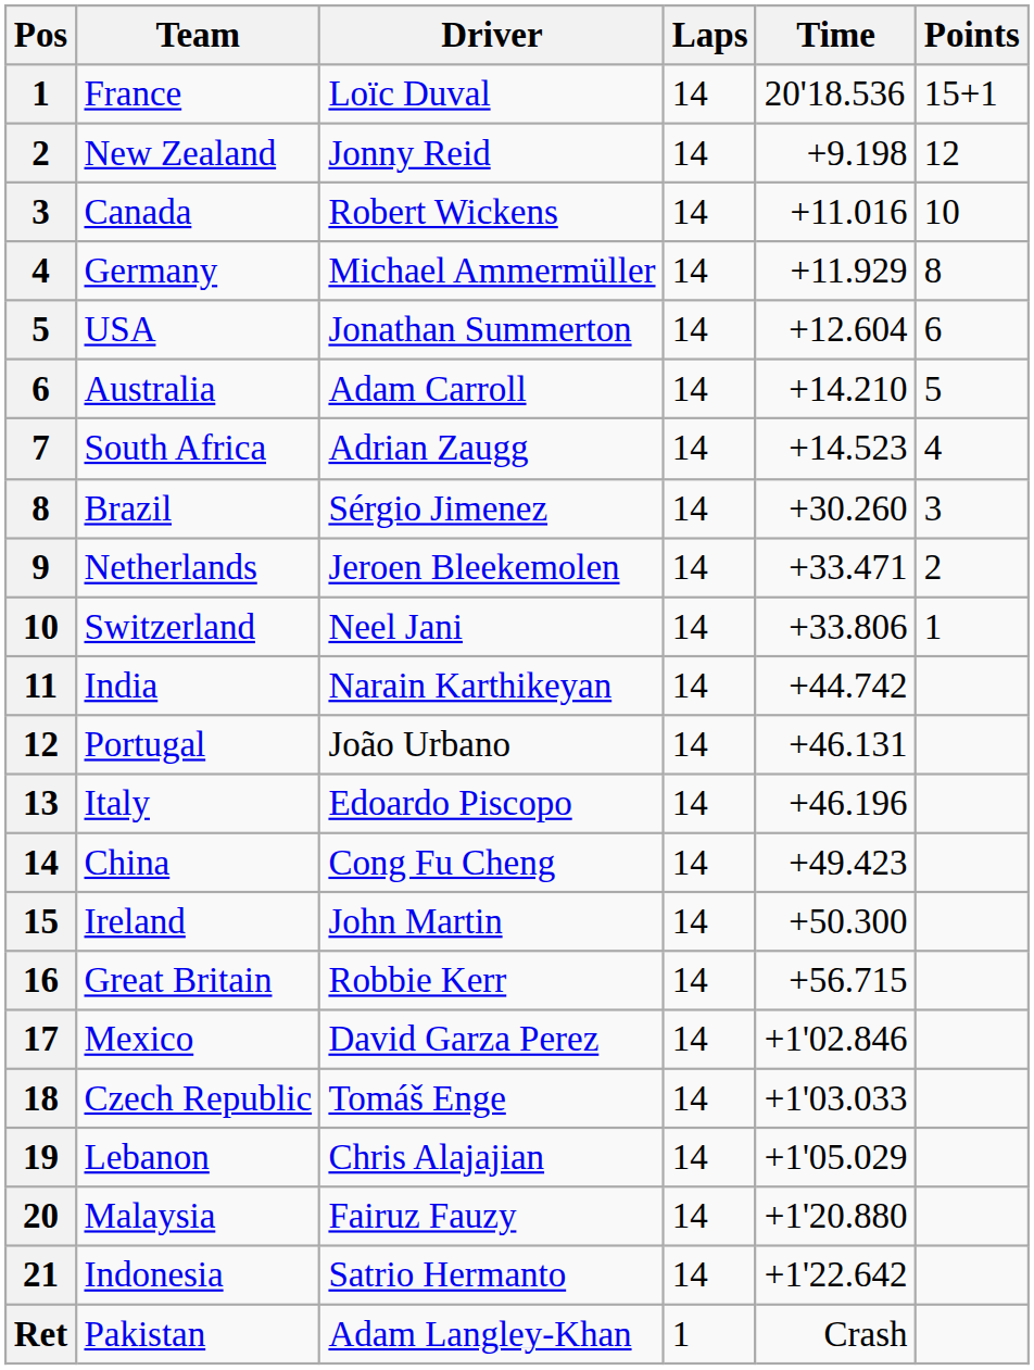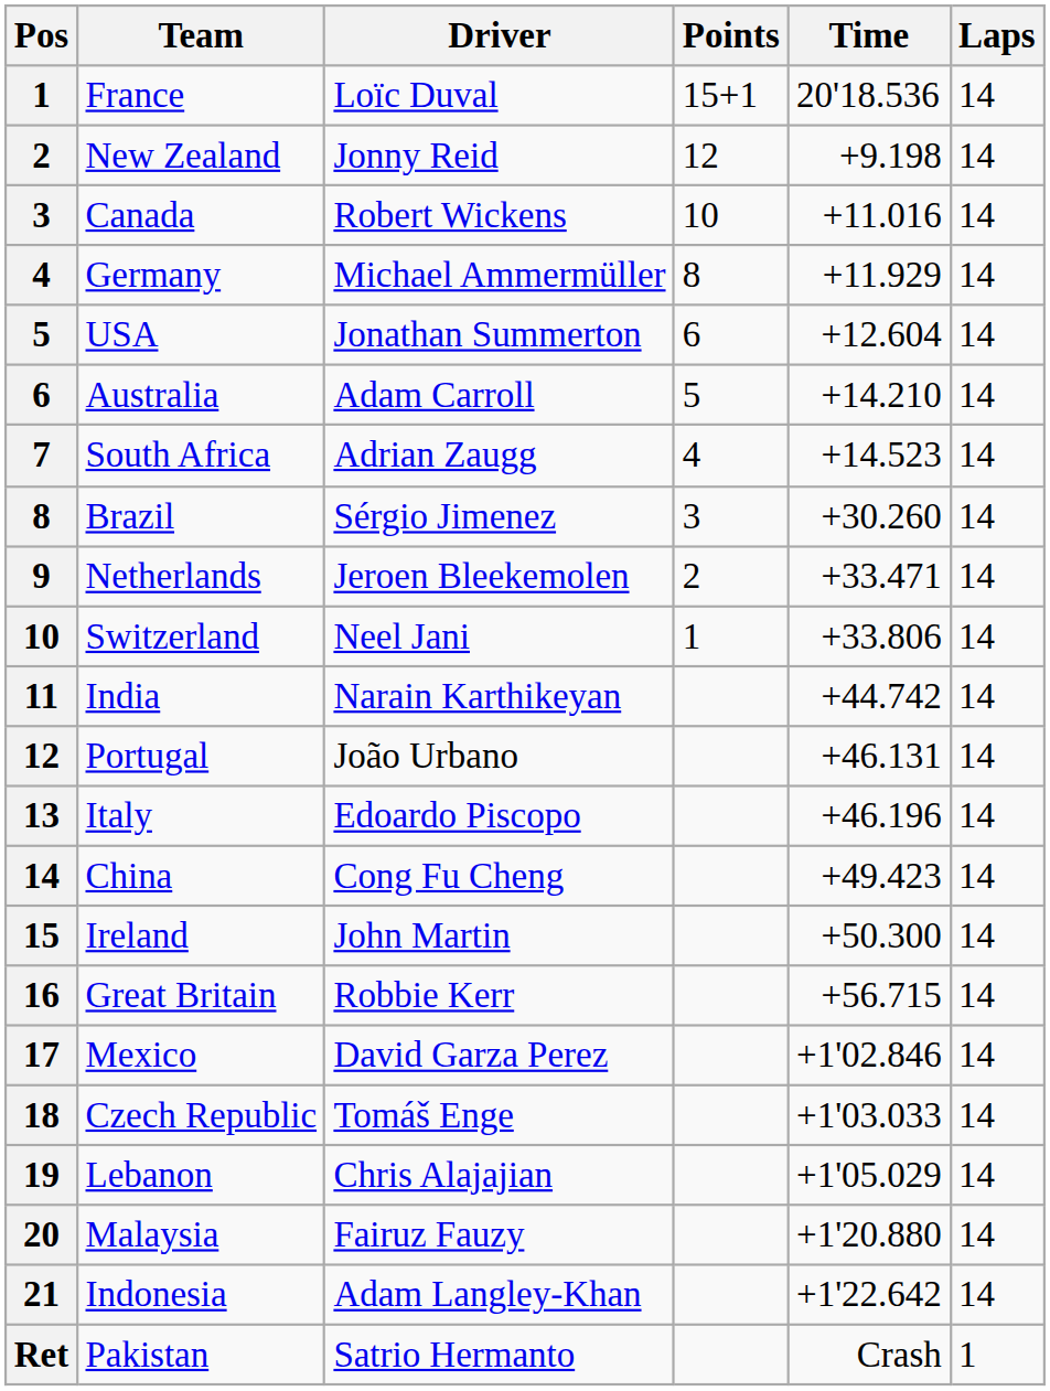columns swapped: Laps <-> Points
Indonesia | Driver: Satrio Hermanto -> Adam Langley-Khan
Pakistan | Driver: Adam Langley-Khan -> Satrio Hermanto
